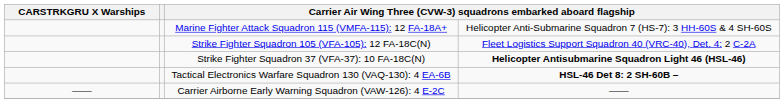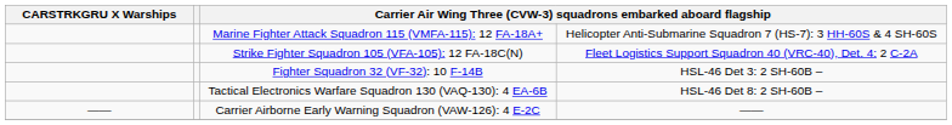- row: Strike Fighter Squadron 37 (VFA-37): 10 FA-18C(N) | Helicopter Antisubmarine Squadron Light 46 (HSL-46)
+ row: Fighter Squadron 32 (VF-32): 10 F-14B | HSL-46 Det 3: 2 SH-60B –
Tactical Electronics Warfare Squadron 130 (VAQ-130): 4 EA-6B | column 4: bold -> normal
